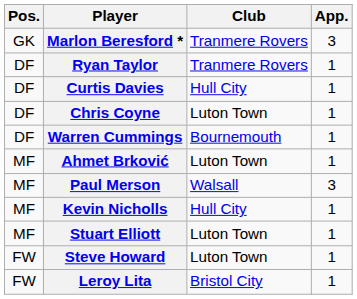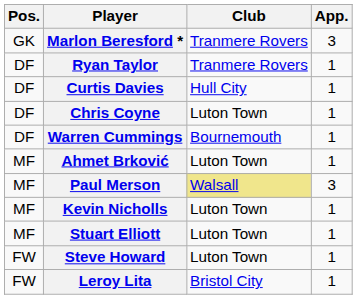Paul Merson | Club: no background -> khaki background
Kevin Nicholls | Club: Hull City -> Luton Town
